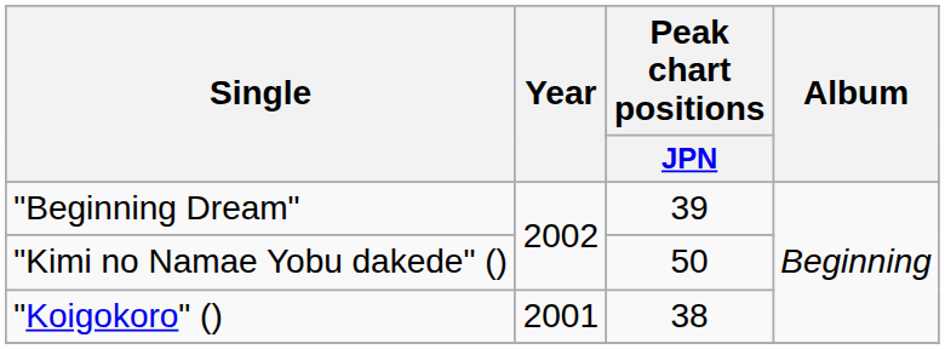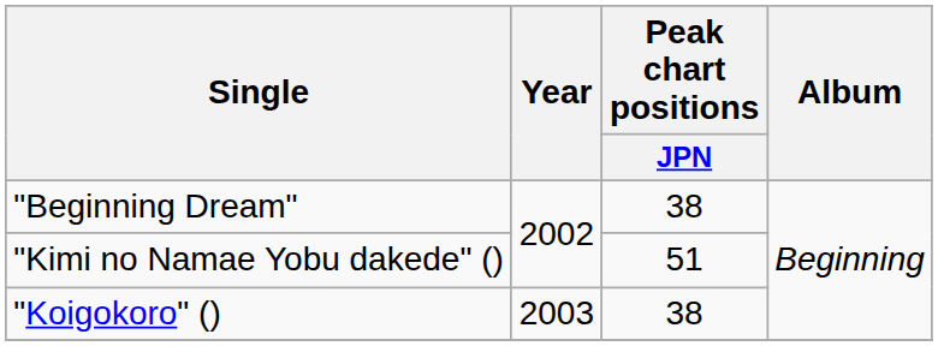"Beginning Dream" | Peak chart positions / JPN: 39 -> 38
"Kimi no Namae Yobu dakede" () | Peak chart positions / JPN: 50 -> 51
"Koigokoro" () | Year: 2001 -> 2003
